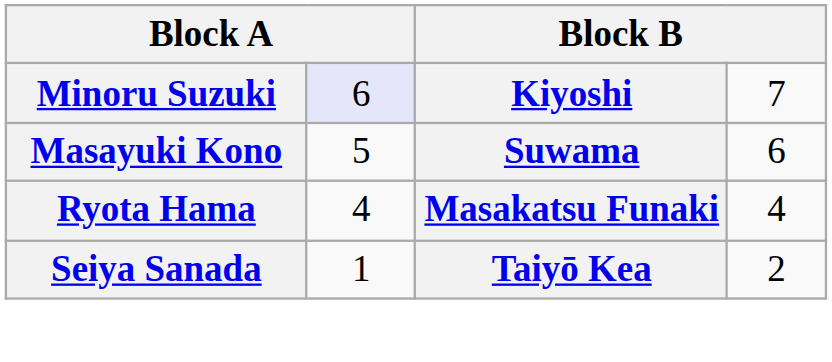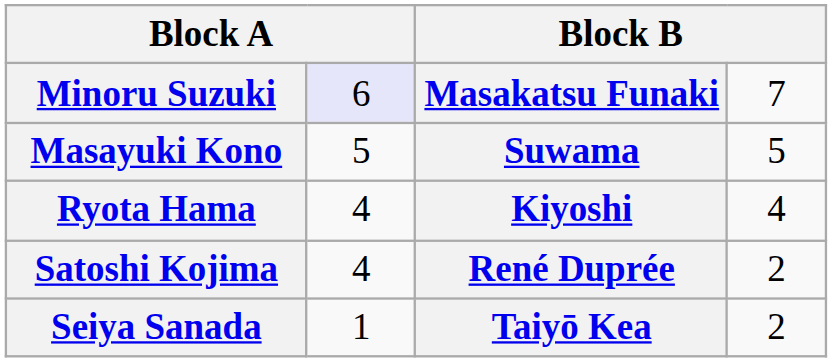Minoru Suzuki | column 3: Kiyoshi -> Masakatsu Funaki
Masayuki Kono | column 4: 6 -> 5
Ryota Hama | column 3: Masakatsu Funaki -> Kiyoshi
+ row: Satoshi Kojima | 4 | René Duprée | 2
